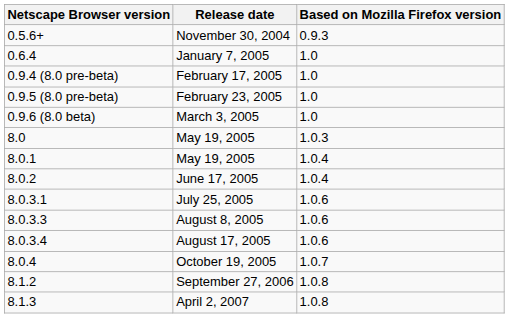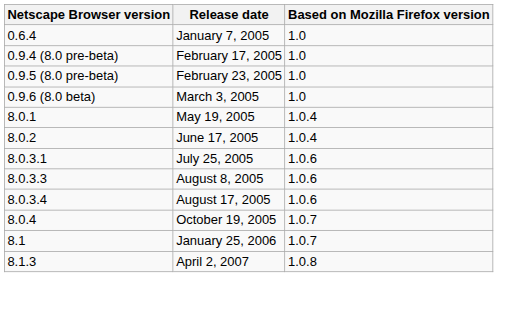- row: 0.5.6+ | November 30, 2004 | 0.9.3
- row: 8.0 | May 19, 2005 | 1.0.3
+ row: 8.1 | January 25, 2006 | 1.0.7
- row: 8.1.2 | September 27, 2006 | 1.0.8
